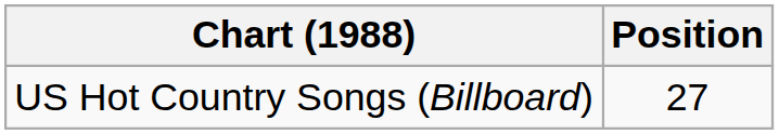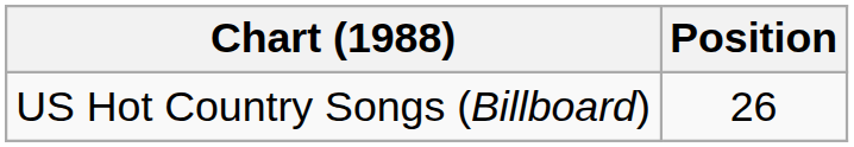US Hot Country Songs (Billboard) | Position: 27 -> 26
